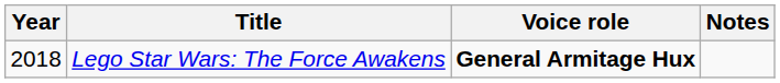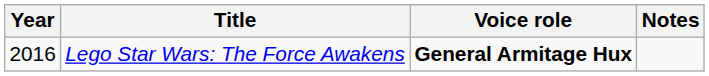Lego Star Wars: The Force Awakens | Year: 2018 -> 2016
